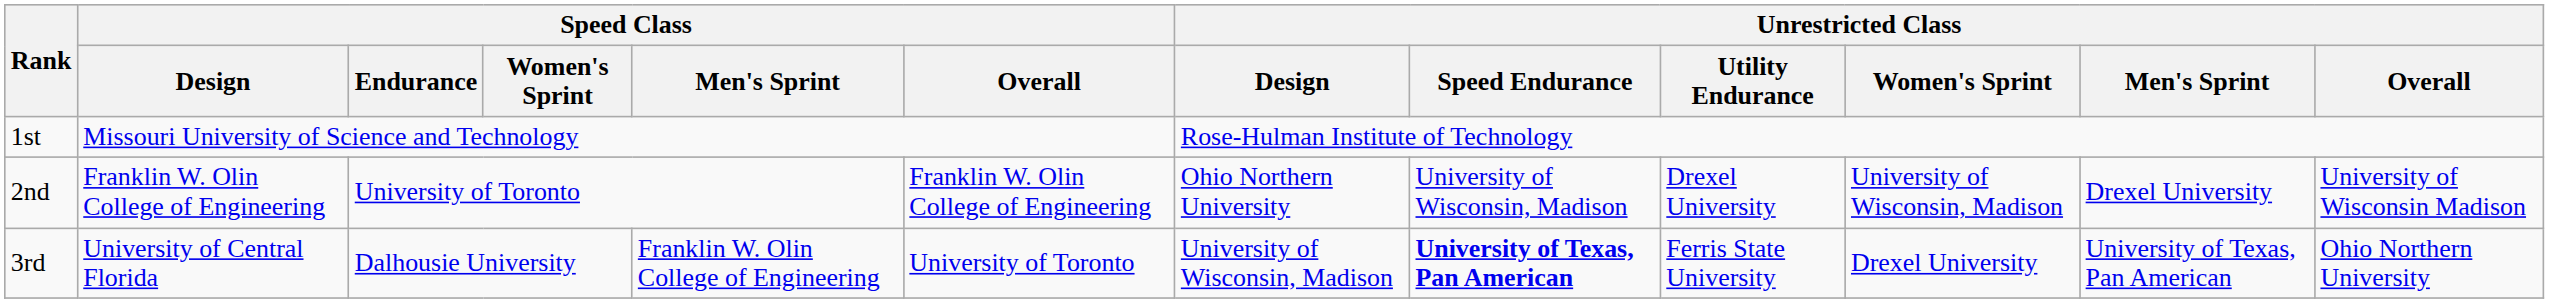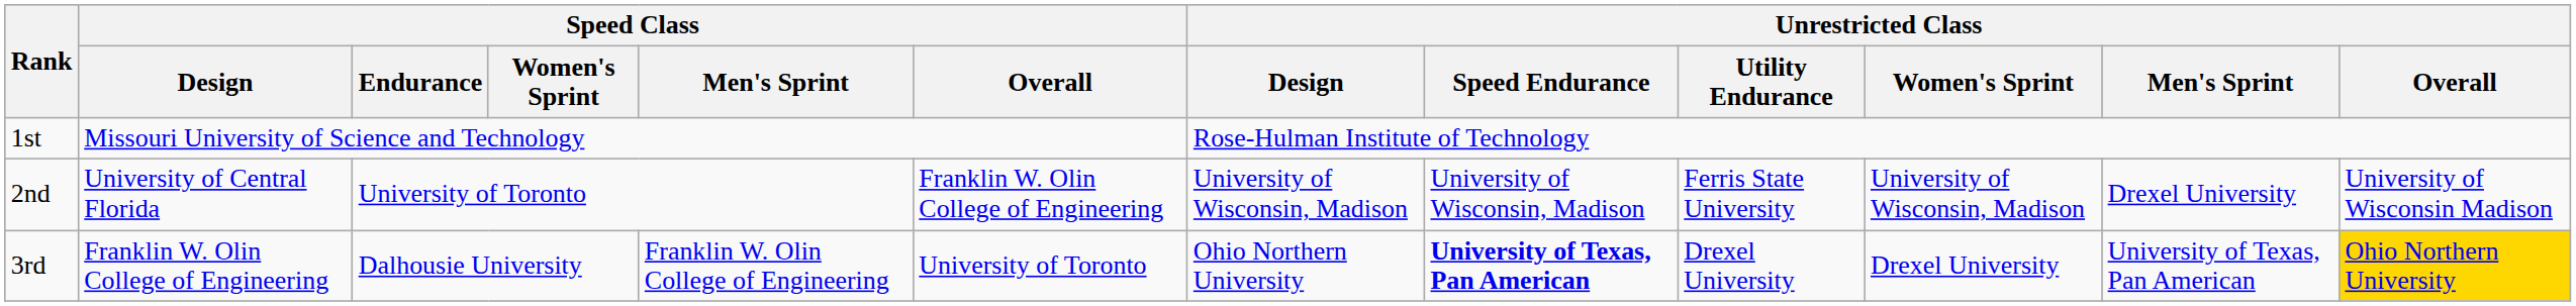2nd | Speed Class / Design: Franklin W. Olin College of Engineering -> University of Central Florida
2nd | Unrestricted Class / Design: Ohio Northern University -> University of Wisconsin, Madison
2nd | Unrestricted Class / Utility Endurance: Drexel University -> Ferris State University
3rd | Speed Class / Design: University of Central Florida -> Franklin W. Olin College of Engineering
3rd | Unrestricted Class / Design: University of Wisconsin, Madison -> Ohio Northern University
3rd | Unrestricted Class / Utility Endurance: Ferris State University -> Drexel University
3rd | Unrestricted Class / Overall: no background -> gold background
